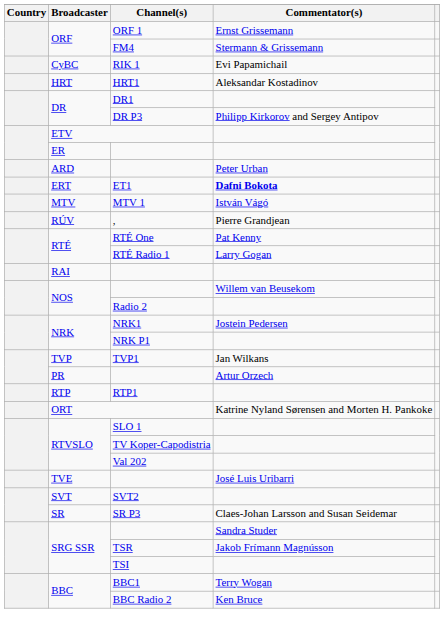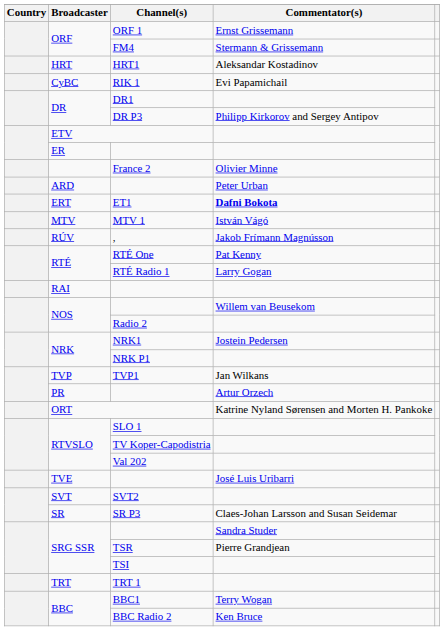rows swapped: HRT1 <-> RIK 1
+ row: France 2 | Olivier Minne
, | Commentator(s): Pierre Grandjean -> Jakob Frímann Magnússon
- row: RTP | RTP1
TSR | Commentator(s): Jakob Frímann Magnússon -> Pierre Grandjean
+ row: TRT | TRT 1
